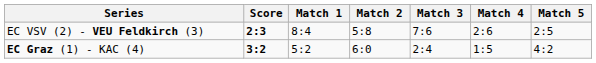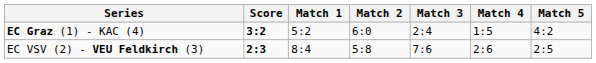rows swapped: EC Graz (1) - KAC (4) <-> EC VSV (2) - VEU Feldkirch (3)
